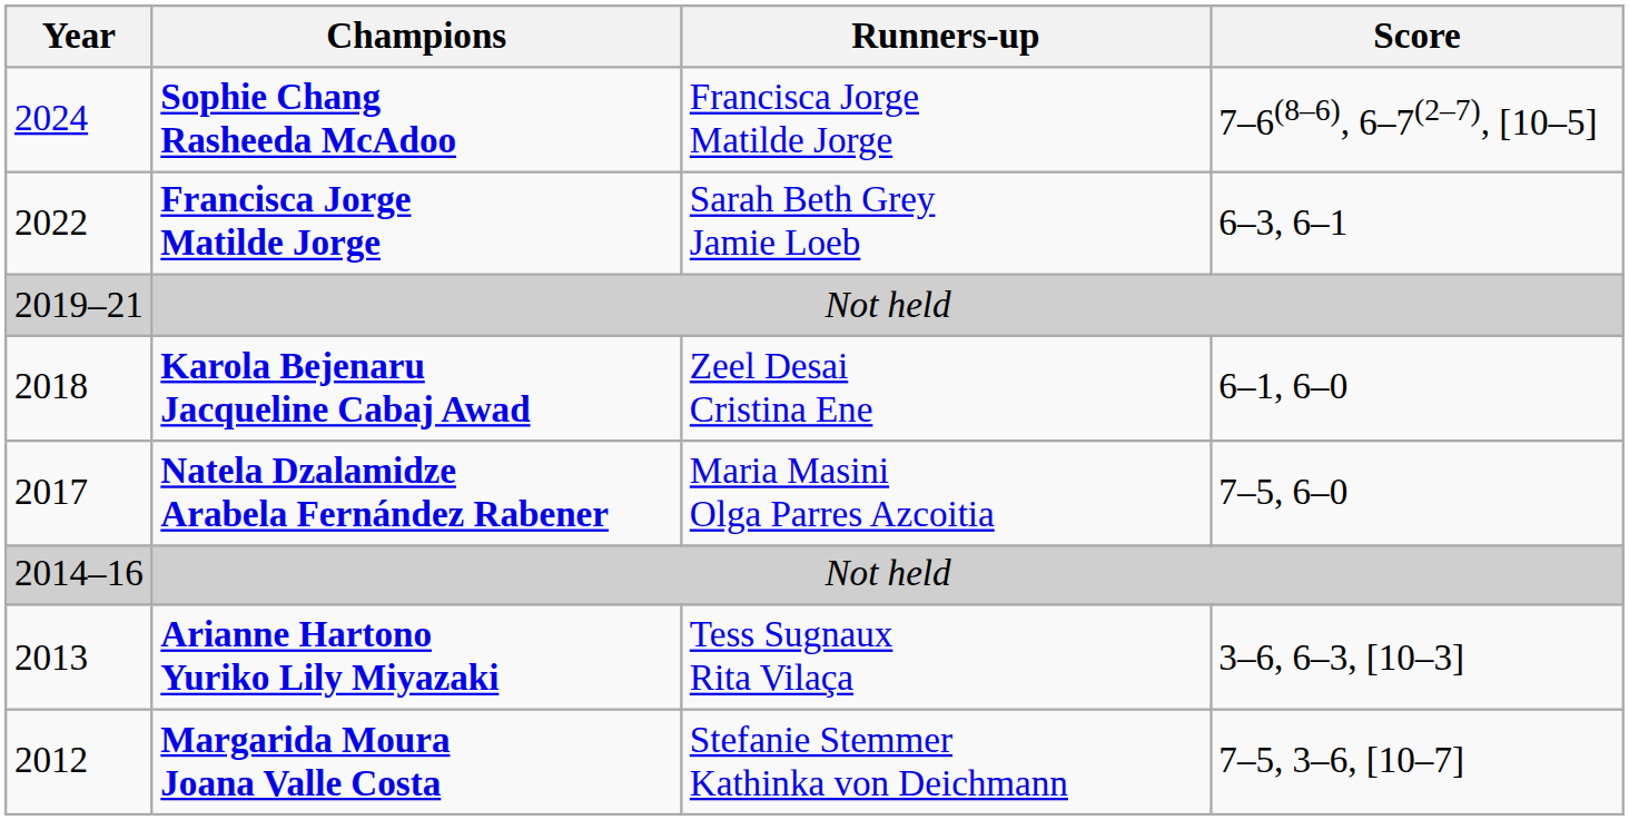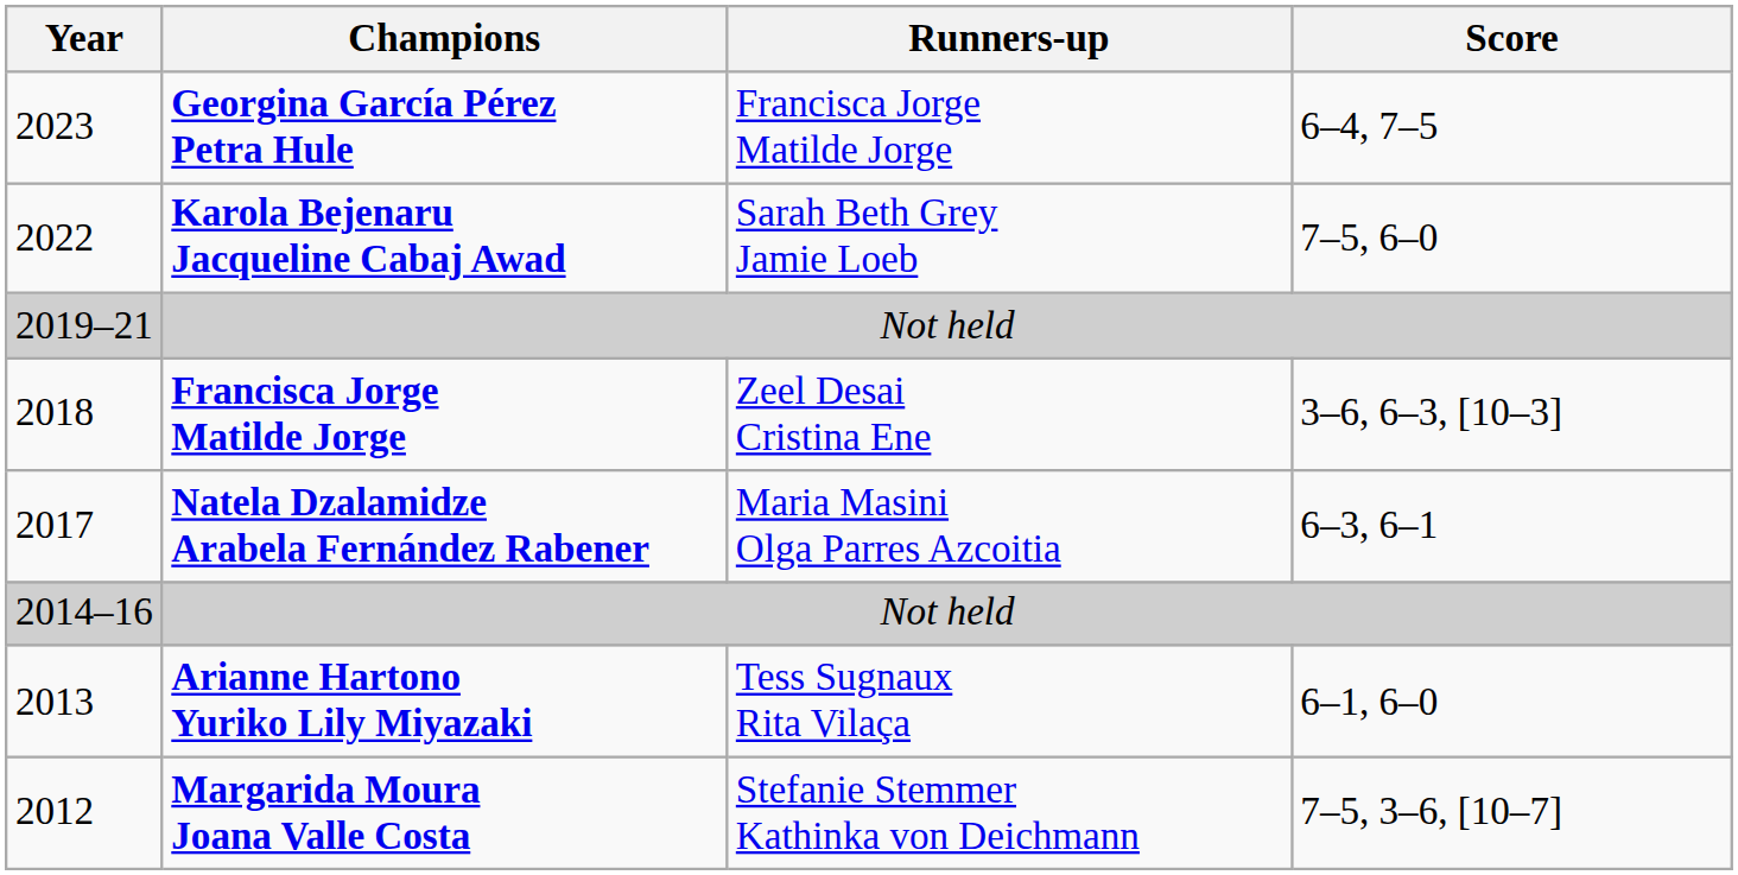- row: 2024 | Sophie Chang Rasheeda McAdoo | Francisca Jorge Matilde Jorge | 7–6(8–6), 6–7(2–7), [10–5]
+ row: 2023 | Georgina García Pérez Petra Hule | Francisca Jorge Matilde Jorge | 6–4, 7–5
2022 | Champions: Francisca Jorge Matilde Jorge -> Karola Bejenaru Jacqueline Cabaj Awad
2022 | Score: 6–3, 6–1 -> 7–5, 6–0
2018 | Champions: Karola Bejenaru Jacqueline Cabaj Awad -> Francisca Jorge Matilde Jorge
2018 | Score: 6–1, 6–0 -> 3–6, 6–3, [10–3]
2017 | Score: 7–5, 6–0 -> 6–3, 6–1
2013 | Score: 3–6, 6–3, [10–3] -> 6–1, 6–0
